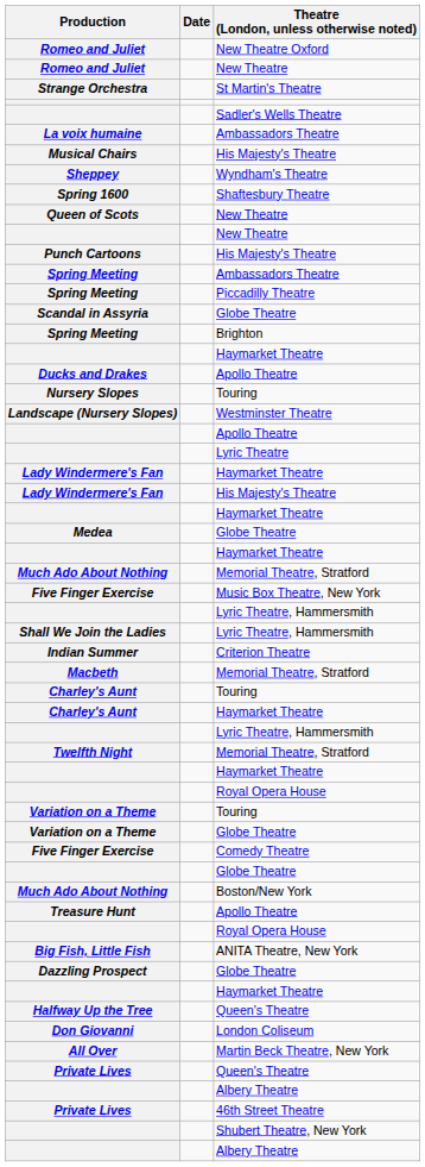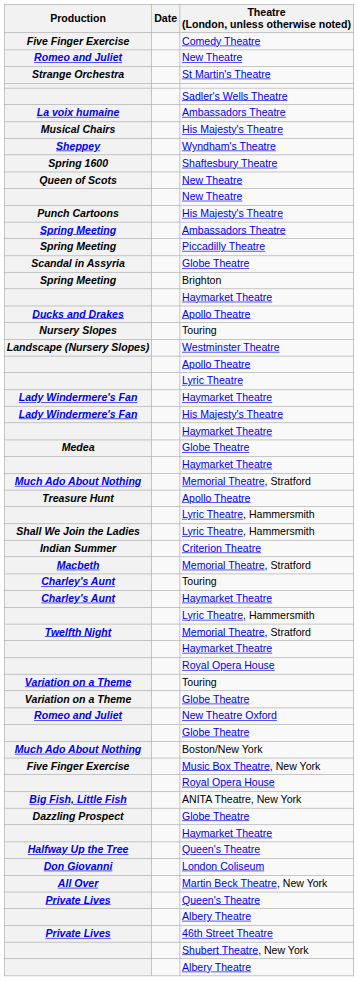rows swapped: Romeo and Juliet / New Theatre Oxford <-> Five Finger Exercise / Comedy Theatre
rows swapped: Treasure Hunt <-> Five Finger Exercise / Music Box Theatre, New York
